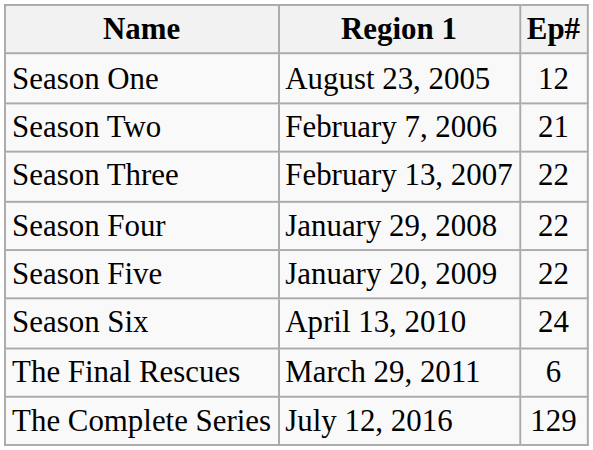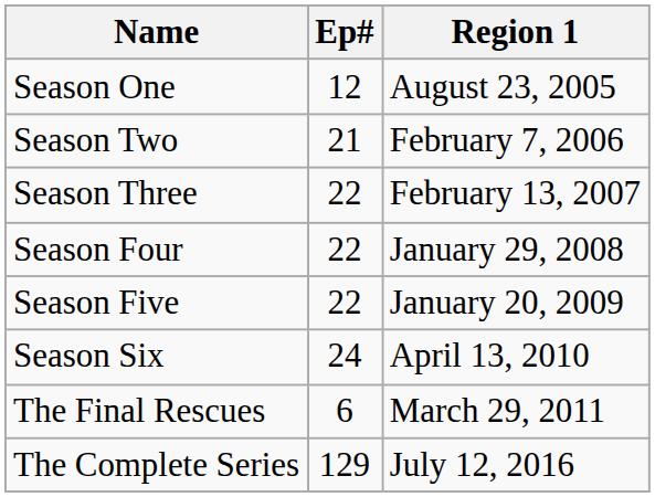columns swapped: Ep# <-> Region 1
